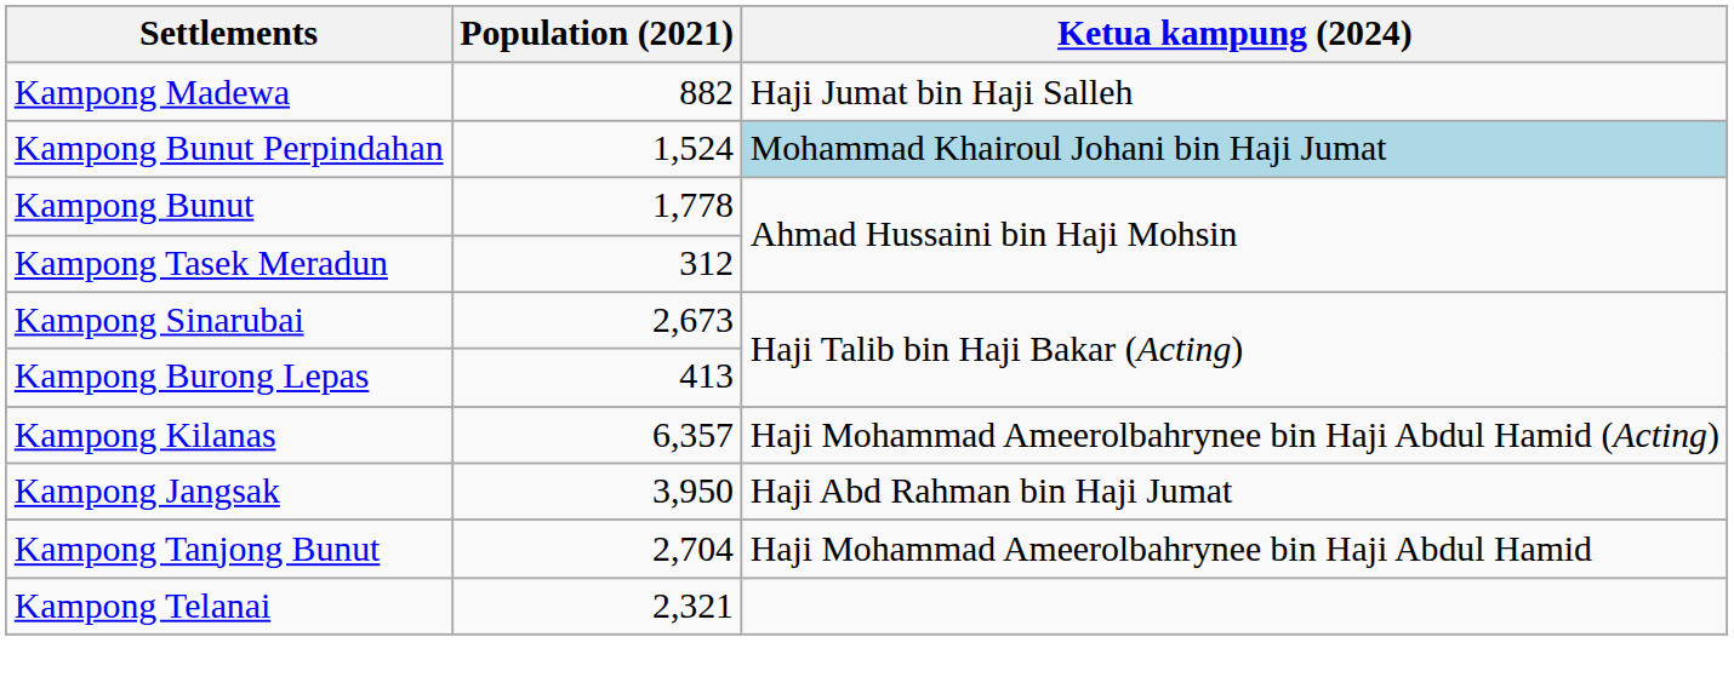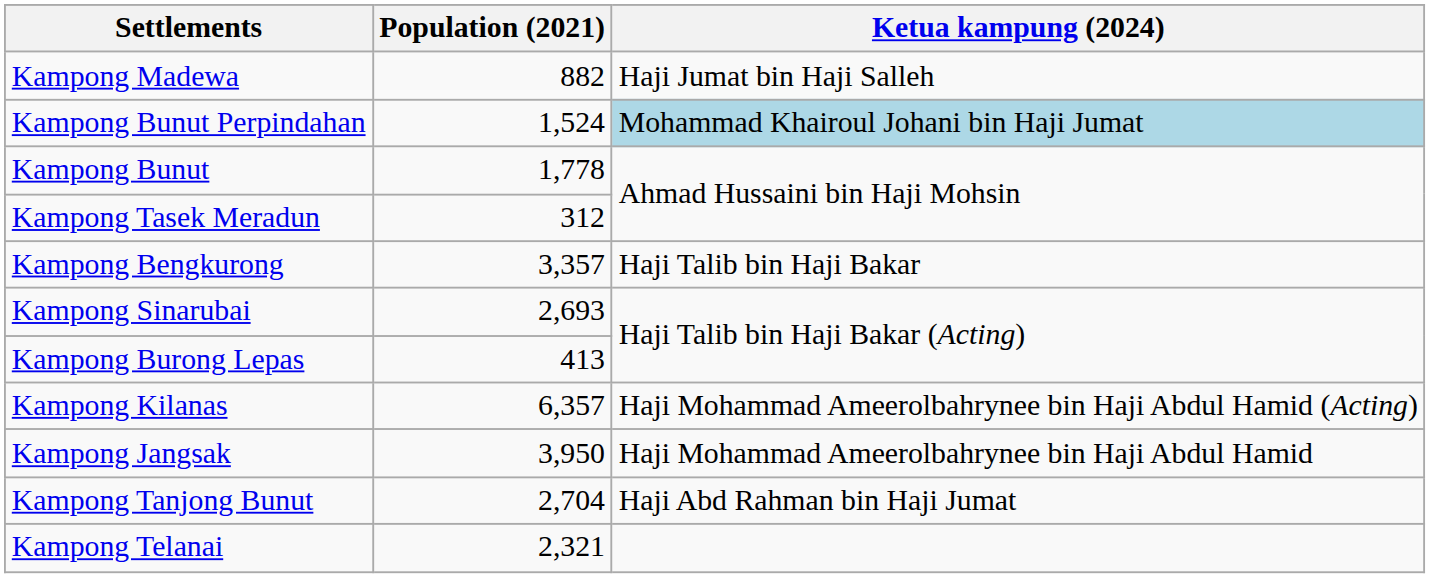+ row: Kampong Bengkurong | 3,357 | Haji Talib bin Haji Bakar
Kampong Sinarubai | Population (2021): 2,673 -> 2,693
Kampong Jangsak | Ketua kampung (2024): Haji Abd Rahman bin Haji Jumat -> Haji Mohammad Ameerolbahrynee bin Haji Abdul Hamid
Kampong Tanjong Bunut | Ketua kampung (2024): Haji Mohammad Ameerolbahrynee bin Haji Abdul Hamid -> Haji Abd Rahman bin Haji Jumat
